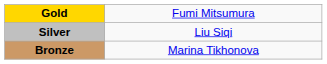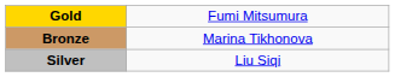rows swapped: Silver <-> Bronze
